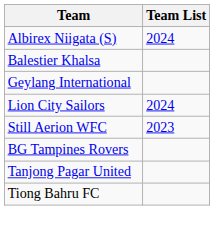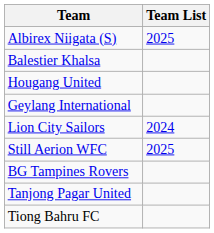Albirex Niigata (S) | Team List: 2024 -> 2025
+ row: Hougang United
Still Aerion WFC | Team List: 2023 -> 2025
